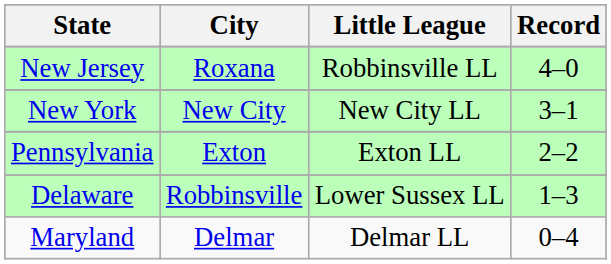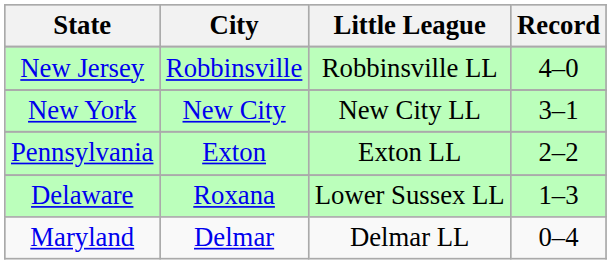New Jersey | City: Roxana -> Robbinsville
Delaware | City: Robbinsville -> Roxana
